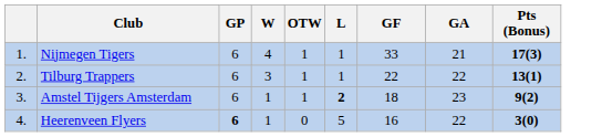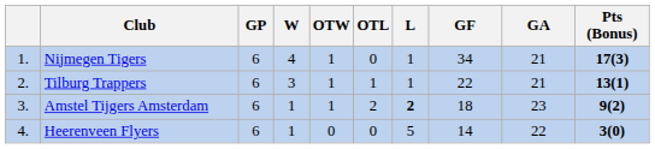+ column: OTL | 0 | 1 | 2 | 0
Nijmegen Tigers | GF: 33 -> 34
Tilburg Trappers | GA: 22 -> 21
Heerenveen Flyers | GP: bold -> normal
Heerenveen Flyers | GF: 16 -> 14
